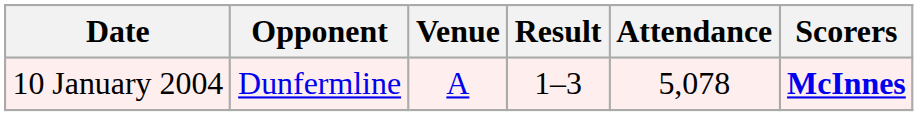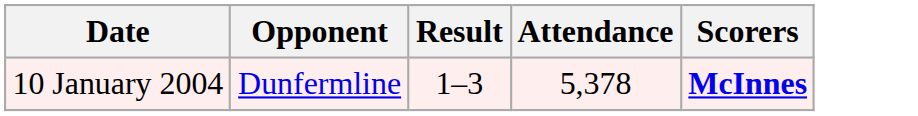- column: Venue | A
10 January 2004 | Attendance: 5,078 -> 5,378
